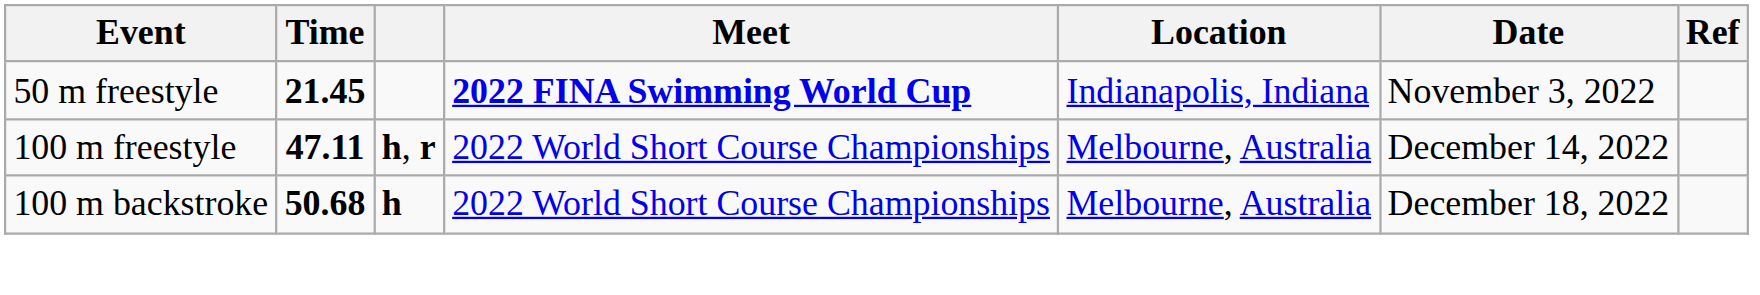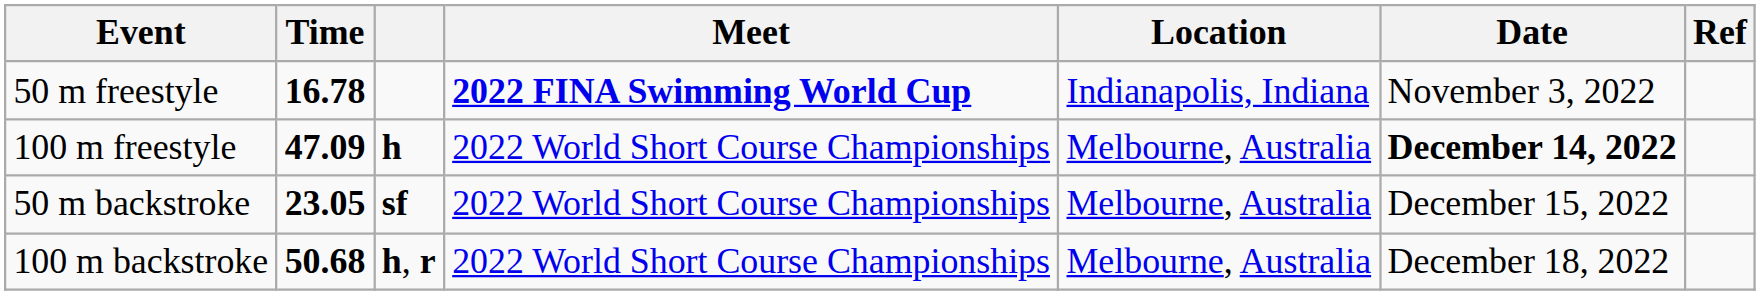50 m freestyle | Time: 21.45 -> 16.78
100 m freestyle | Time: 47.11 -> 47.09
100 m freestyle | column 3: h, r -> h
100 m freestyle | Date: normal -> bold
+ row: 50 m backstroke | 23.05 | sf | 2022 World Short Course Championships | Melbourne, Australia | December 15, 2022
100 m backstroke | column 3: h -> h, r
